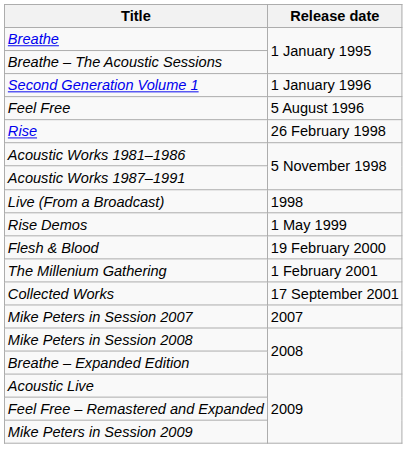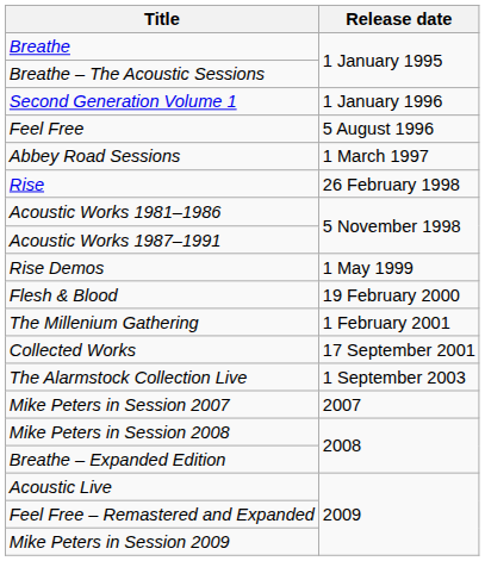+ row: Abbey Road Sessions | 1 March 1997
- row: Live (From a Broadcast) | 1998
+ row: The Alarmstock Collection Live | 1 September 2003
